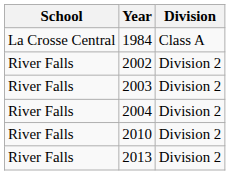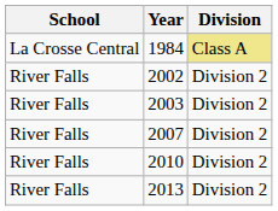1984 | Division: no background -> khaki background
- row: River Falls | 2004 | Division 2
+ row: River Falls | 2007 | Division 2
